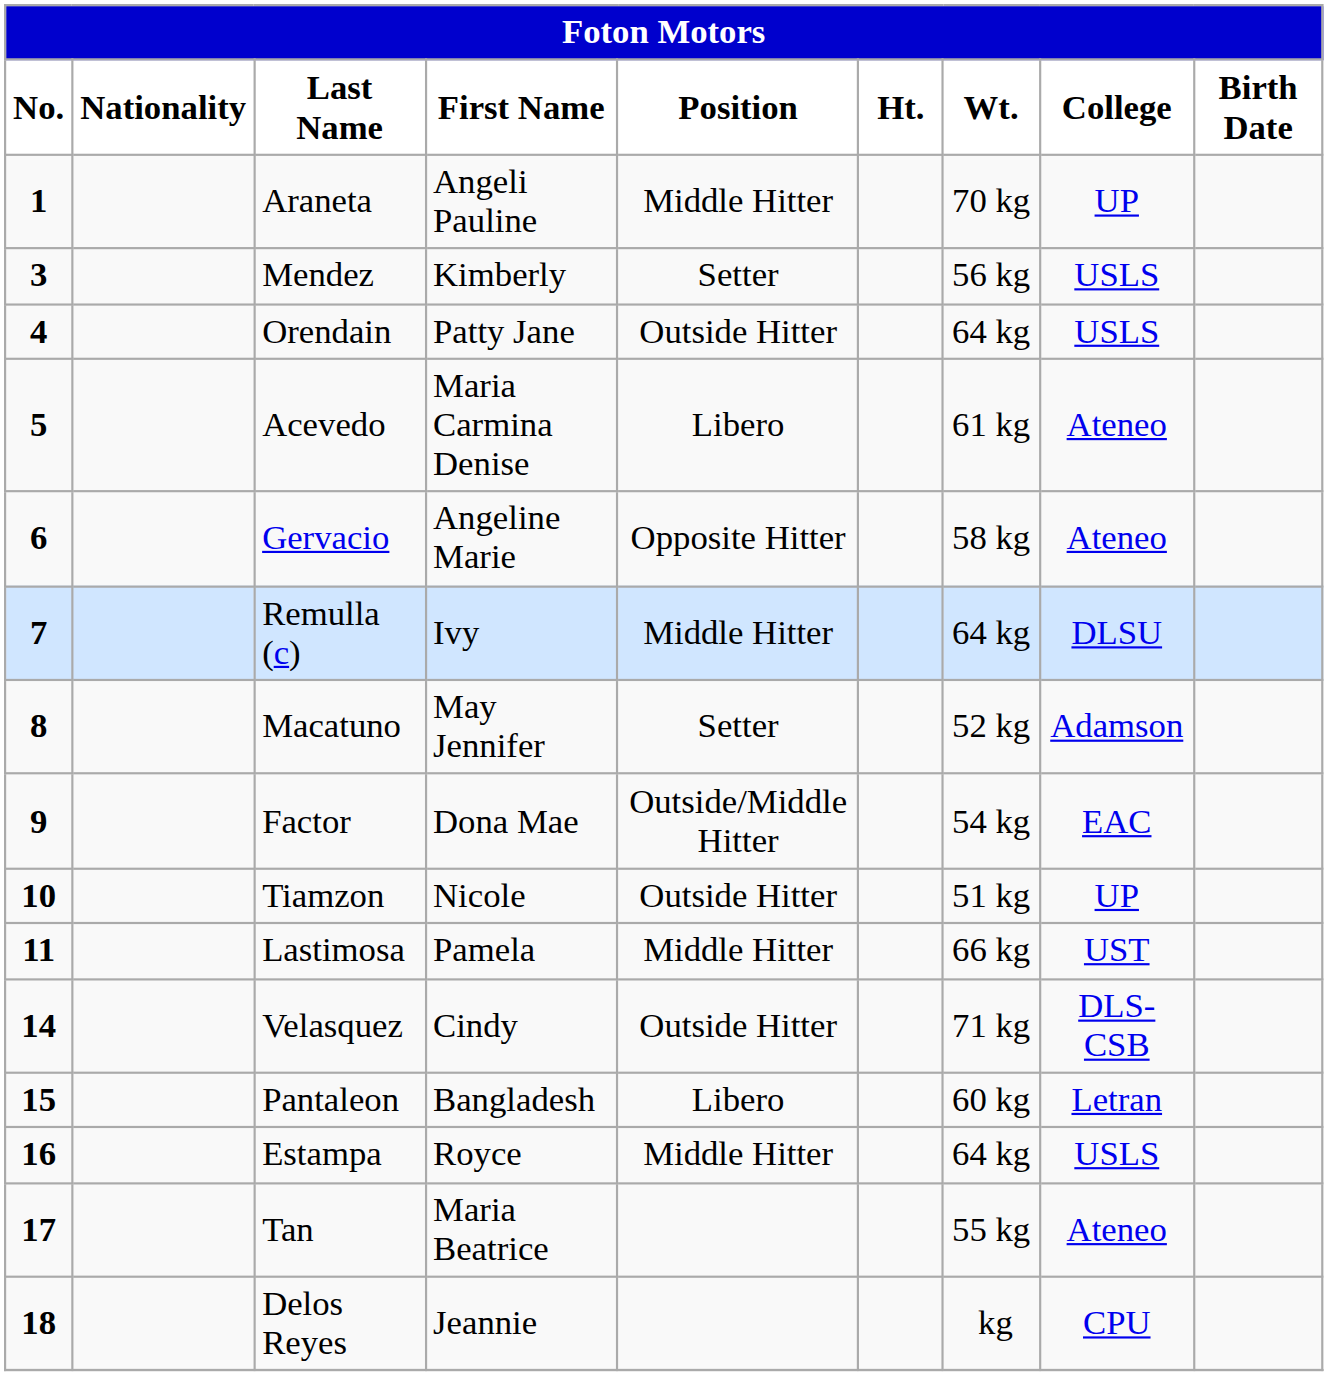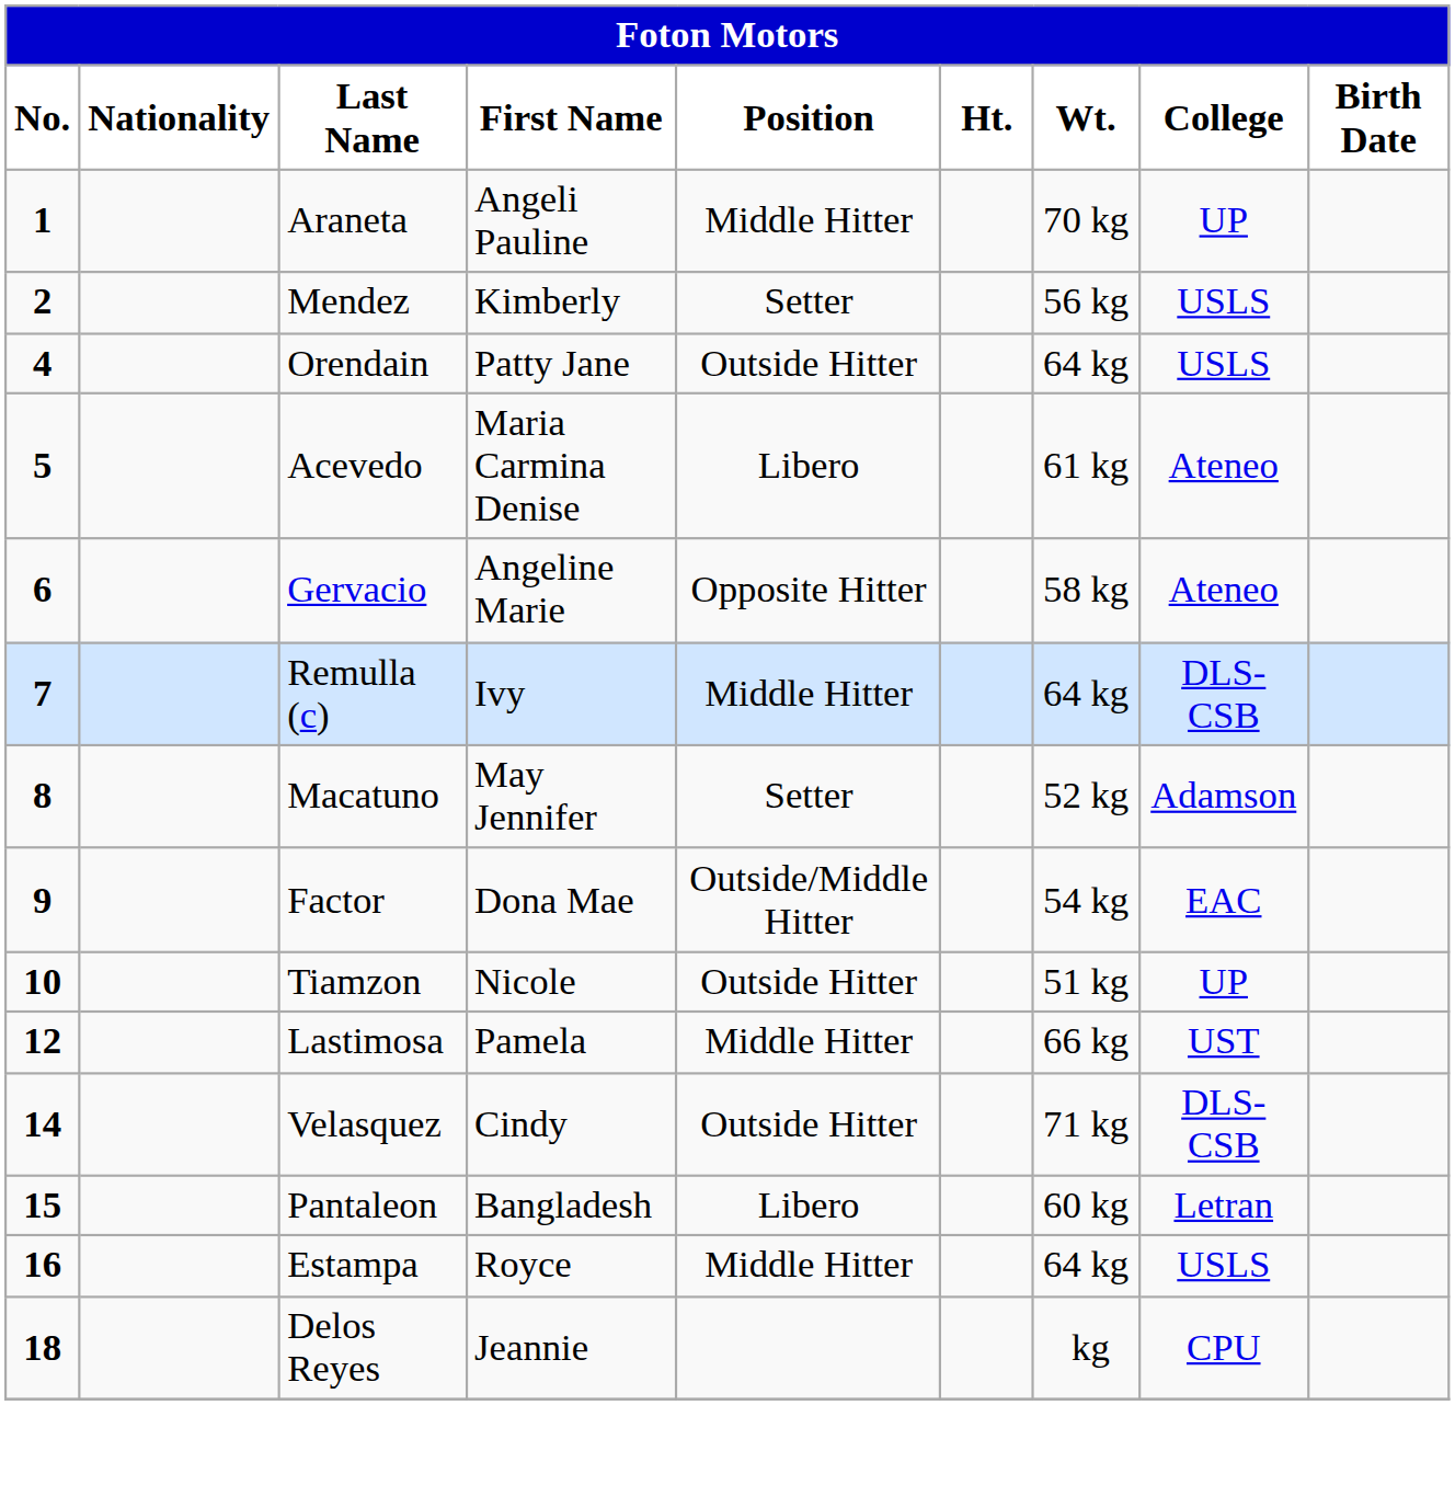Mendez | No.: 3 -> 2
Remulla (c) | College: DLSU -> DLS-CSB
Lastimosa | No.: 11 -> 12
- row: 17 | Tan | Maria Beatrice | 55 kg | Ateneo
